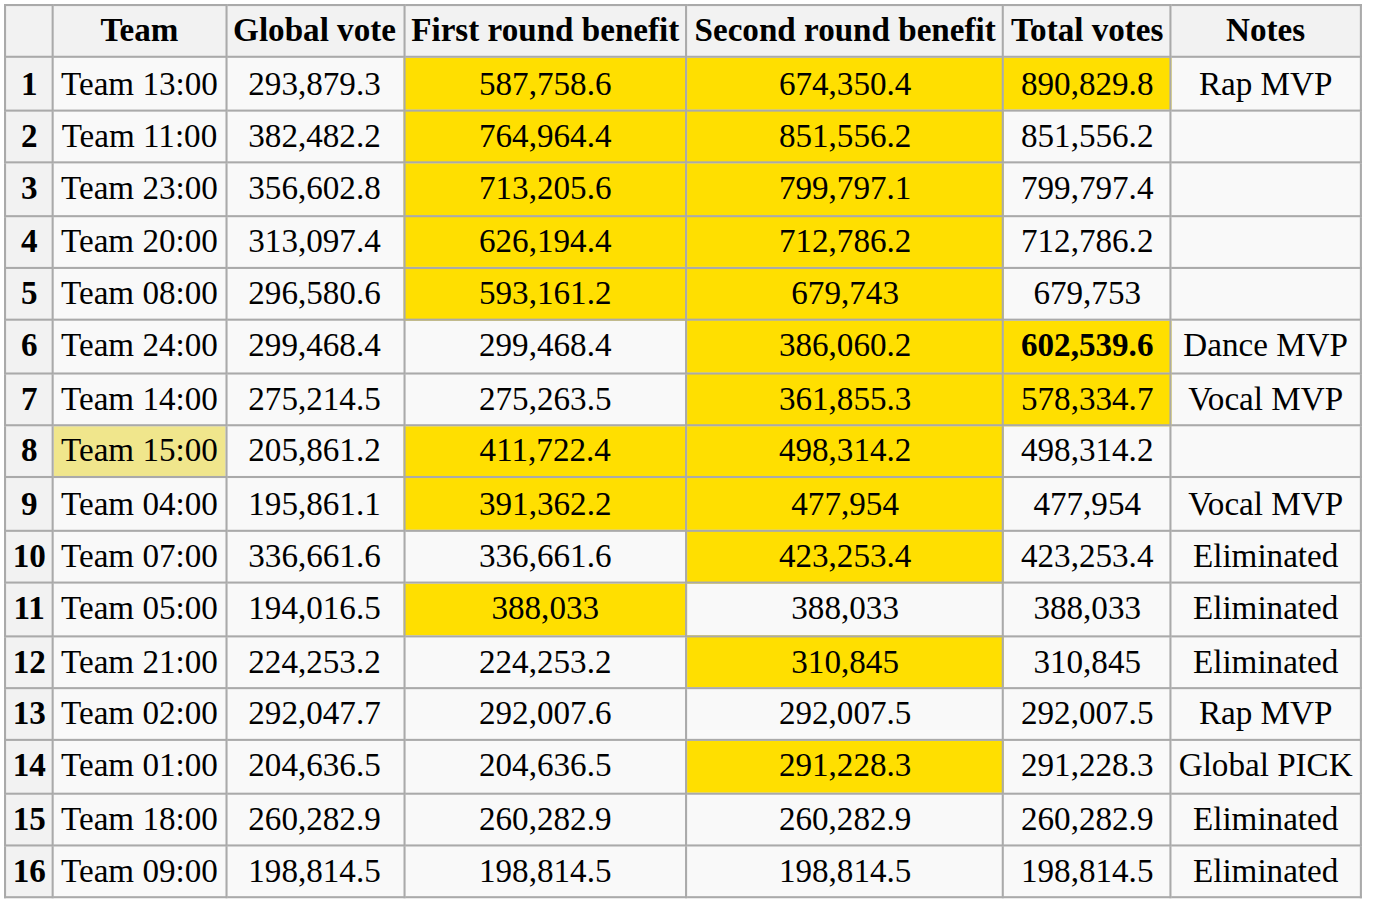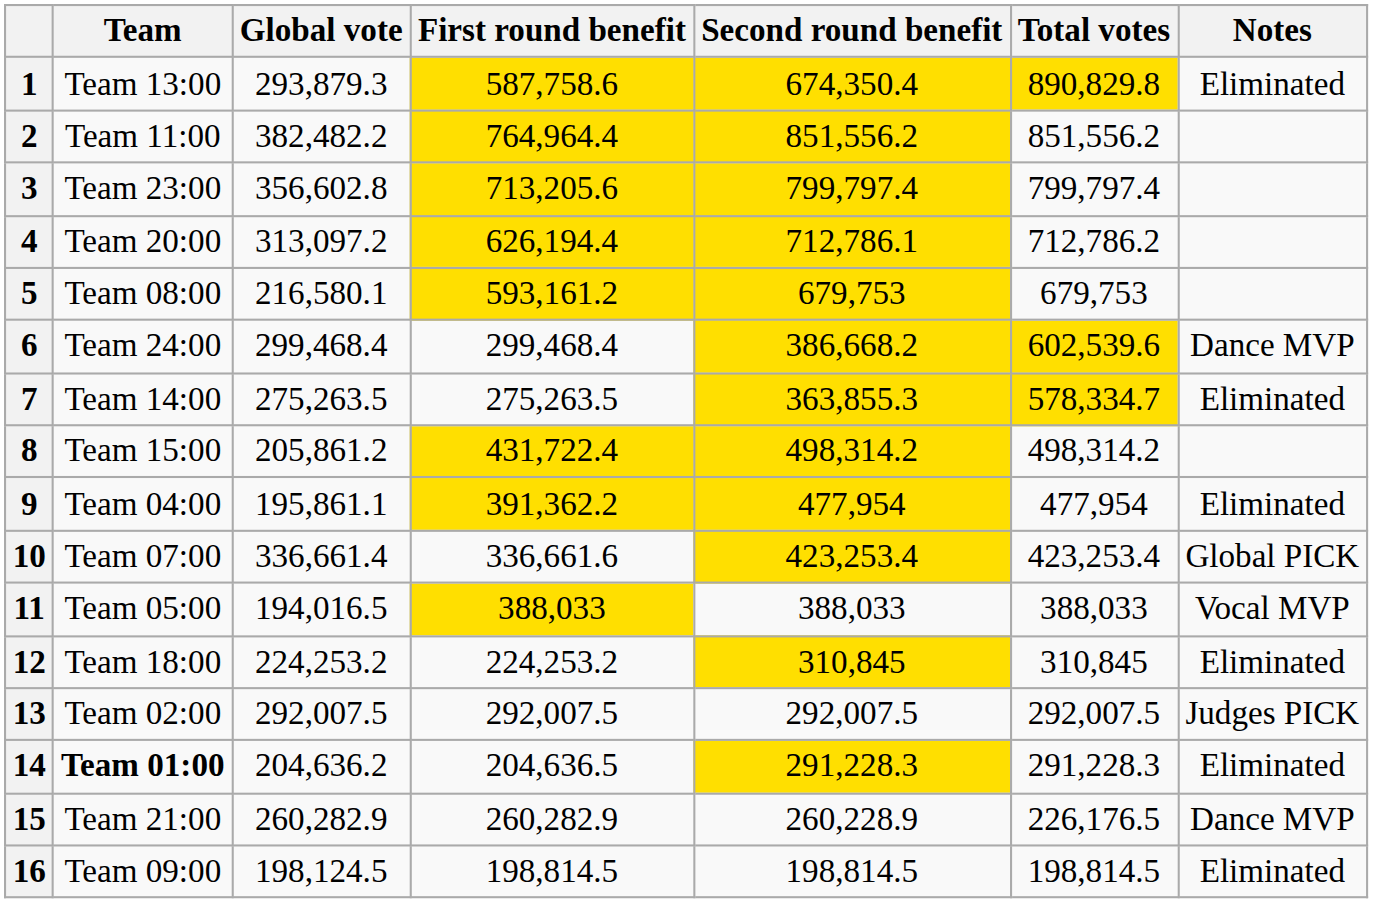1 | Notes: Rap MVP -> Eliminated
3 | Second round benefit: 799,797.1 -> 799,797.4
4 | Global vote: 313,097.4 -> 313,097.2
4 | Second round benefit: 712,786.2 -> 712,786.1
5 | Global vote: 296,580.6 -> 216,580.1
5 | Second round benefit: 679,743 -> 679,753
6 | Second round benefit: 386,060.2 -> 386,668.2
6 | Total votes: bold -> normal
7 | Global vote: 275,214.5 -> 275,263.5
7 | Second round benefit: 361,855.3 -> 363,855.3
7 | Notes: Vocal MVP -> Eliminated
8 | Team: khaki background -> no background
8 | First round benefit: 411,722.4 -> 431,722.4
9 | Notes: Vocal MVP -> Eliminated
10 | Global vote: 336,661.6 -> 336,661.4
10 | Notes: Eliminated -> Global PICK
11 | Notes: Eliminated -> Vocal MVP
12 | Team: Team 21:00 -> Team 18:00
13 | Global vote: 292,047.7 -> 292,007.5
13 | First round benefit: 292,007.6 -> 292,007.5
13 | Notes: Rap MVP -> Judges PICK
14 | Team: normal -> bold
14 | Global vote: 204,636.5 -> 204,636.2
14 | Notes: Global PICK -> Eliminated
15 | Team: Team 18:00 -> Team 21:00
15 | Second round benefit: 260,282.9 -> 260,228.9
15 | Total votes: 260,282.9 -> 226,176.5
15 | Notes: Eliminated -> Dance MVP
16 | Global vote: 198,814.5 -> 198,124.5
